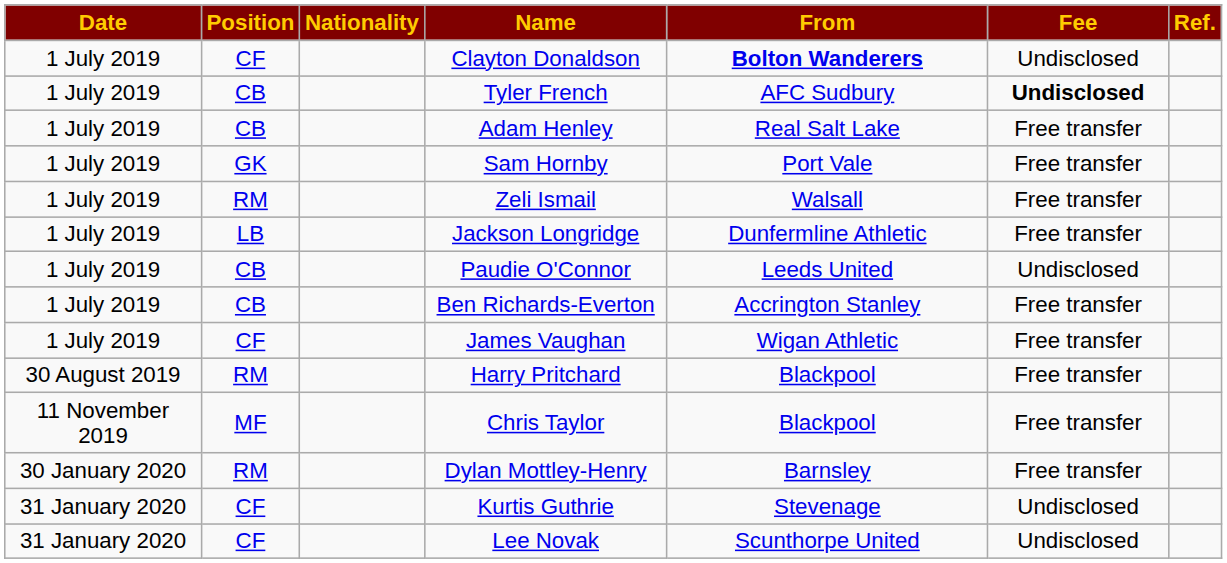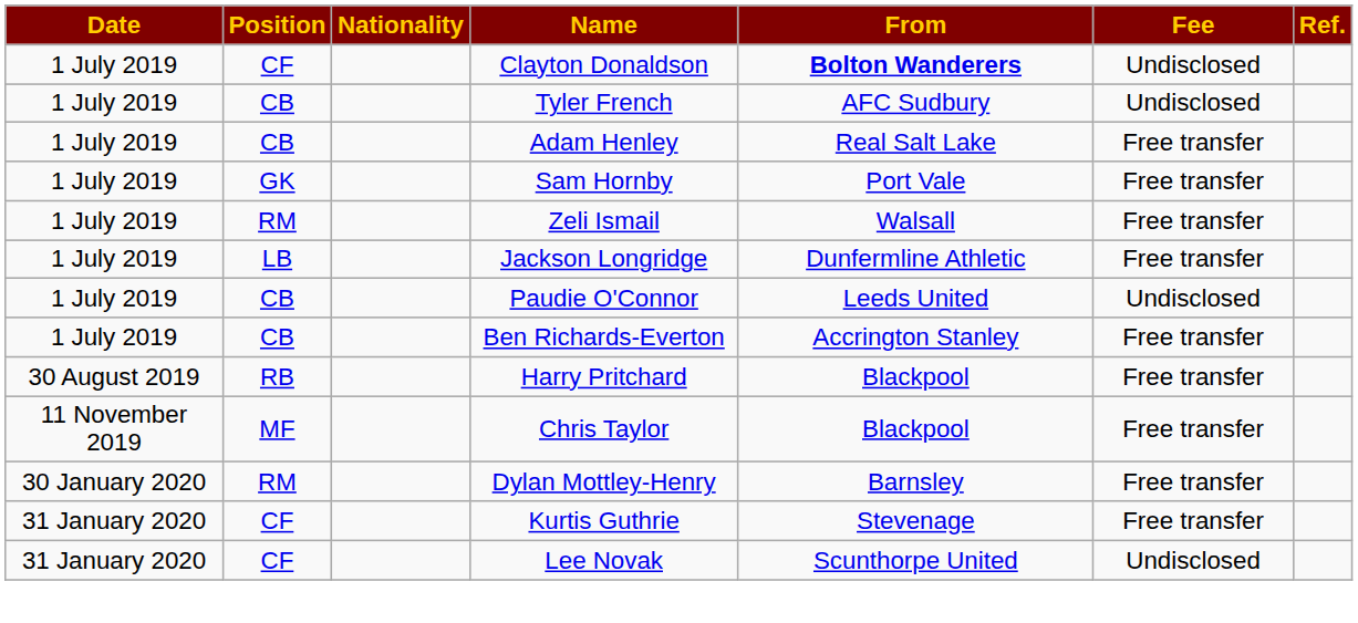Tyler French | Fee: bold -> normal
- row: 1 July 2019 | CF | James Vaughan | Wigan Athletic | Free transfer
Harry Pritchard | Position: RM -> RB
Kurtis Guthrie | Fee: Undisclosed -> Free transfer
